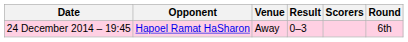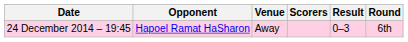columns swapped: Result <-> Scorers
